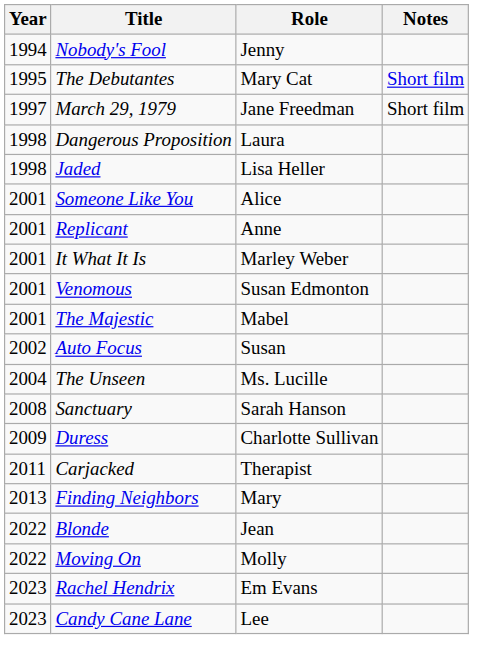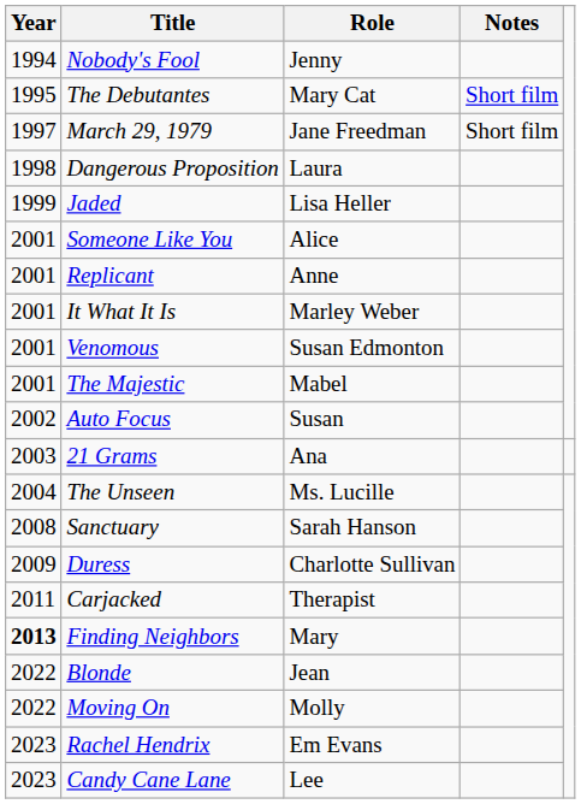Jaded | Year: 1998 -> 1999
+ row: 2003 | 21 Grams | Ana
Finding Neighbors | Year: normal -> bold
